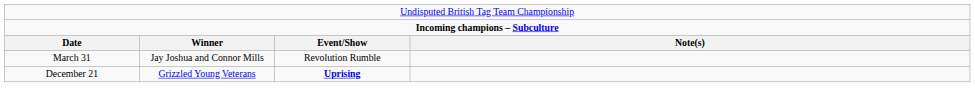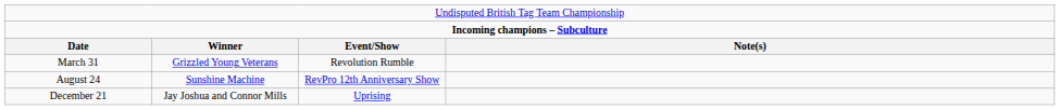March 31 | column 2: Jay Joshua and Connor Mills -> Grizzled Young Veterans
+ row: August 24 | Sunshine Machine | RevPro 12th Anniversary Show
December 21 | column 2: Grizzled Young Veterans -> Jay Joshua and Connor Mills
December 21 | column 3: bold -> normal
